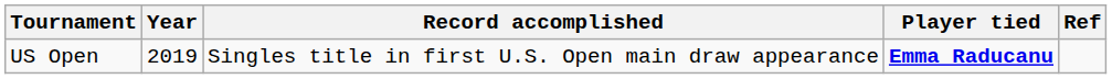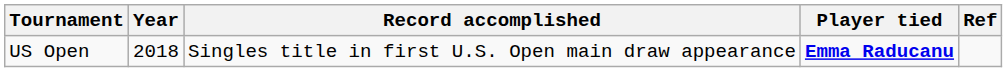US Open | Year: 2019 -> 2018
